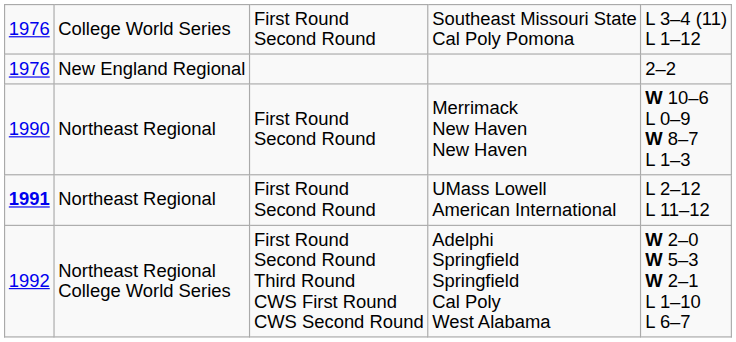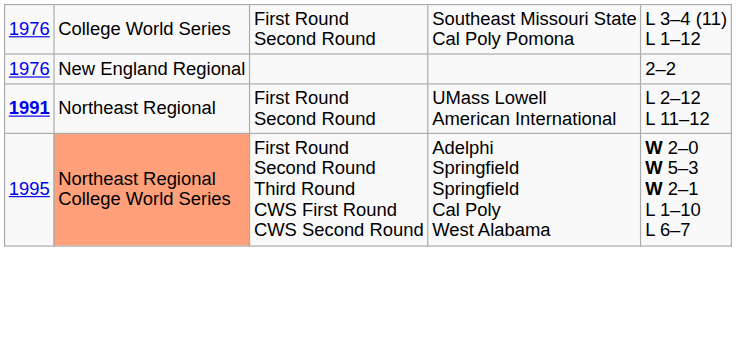- row: 1990 | Northeast Regional | First Round Second Round | Merrimack New Haven New Haven | W 10–6 L 0–9 W 8–7 L 1–3
Adelphi Springfield Springfield Cal Poly West Alabama | column 1: 1992 -> 1995
Adelphi Springfield Springfield Cal Poly West Alabama | column 2: no background -> lightsalmon background
